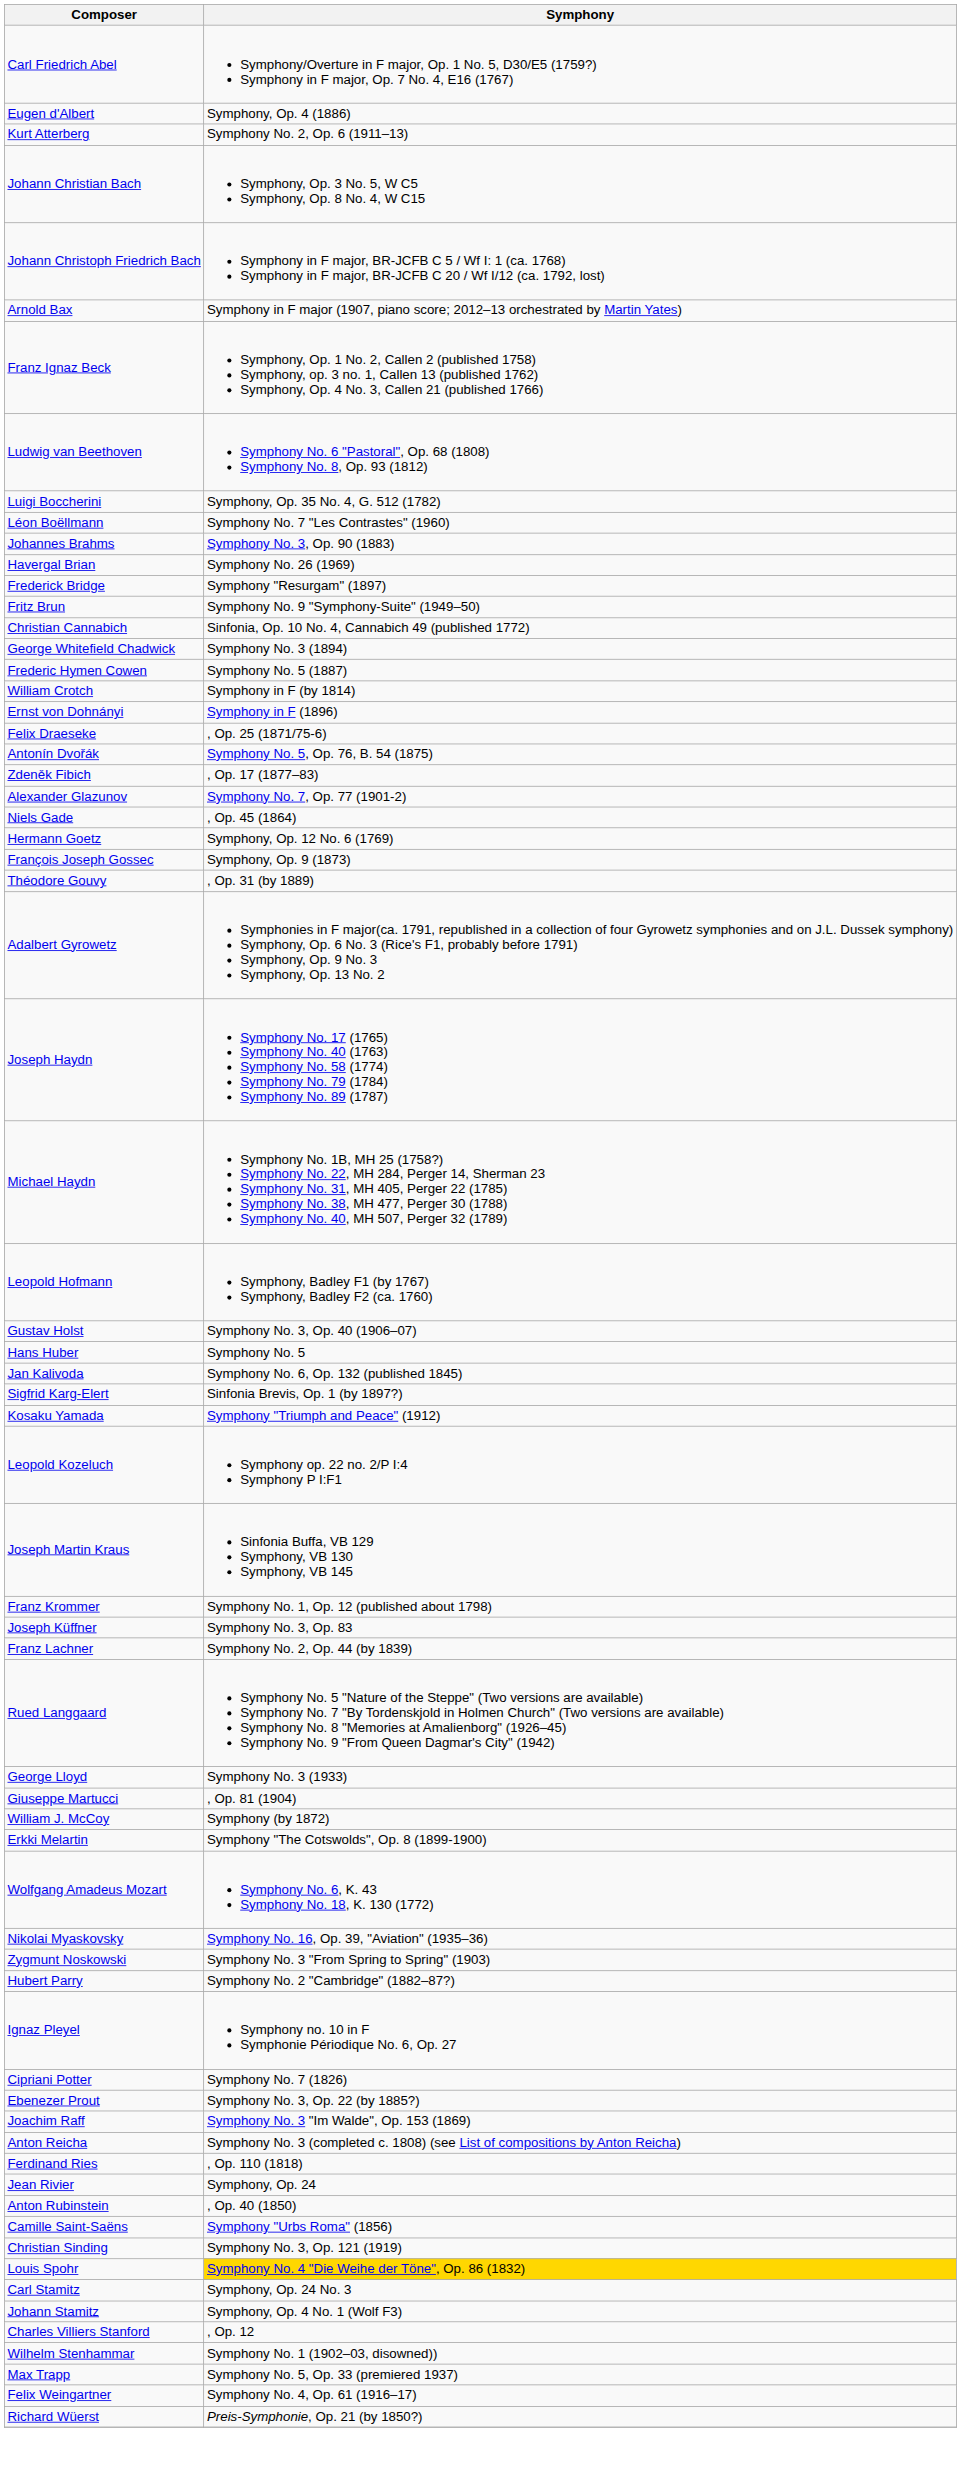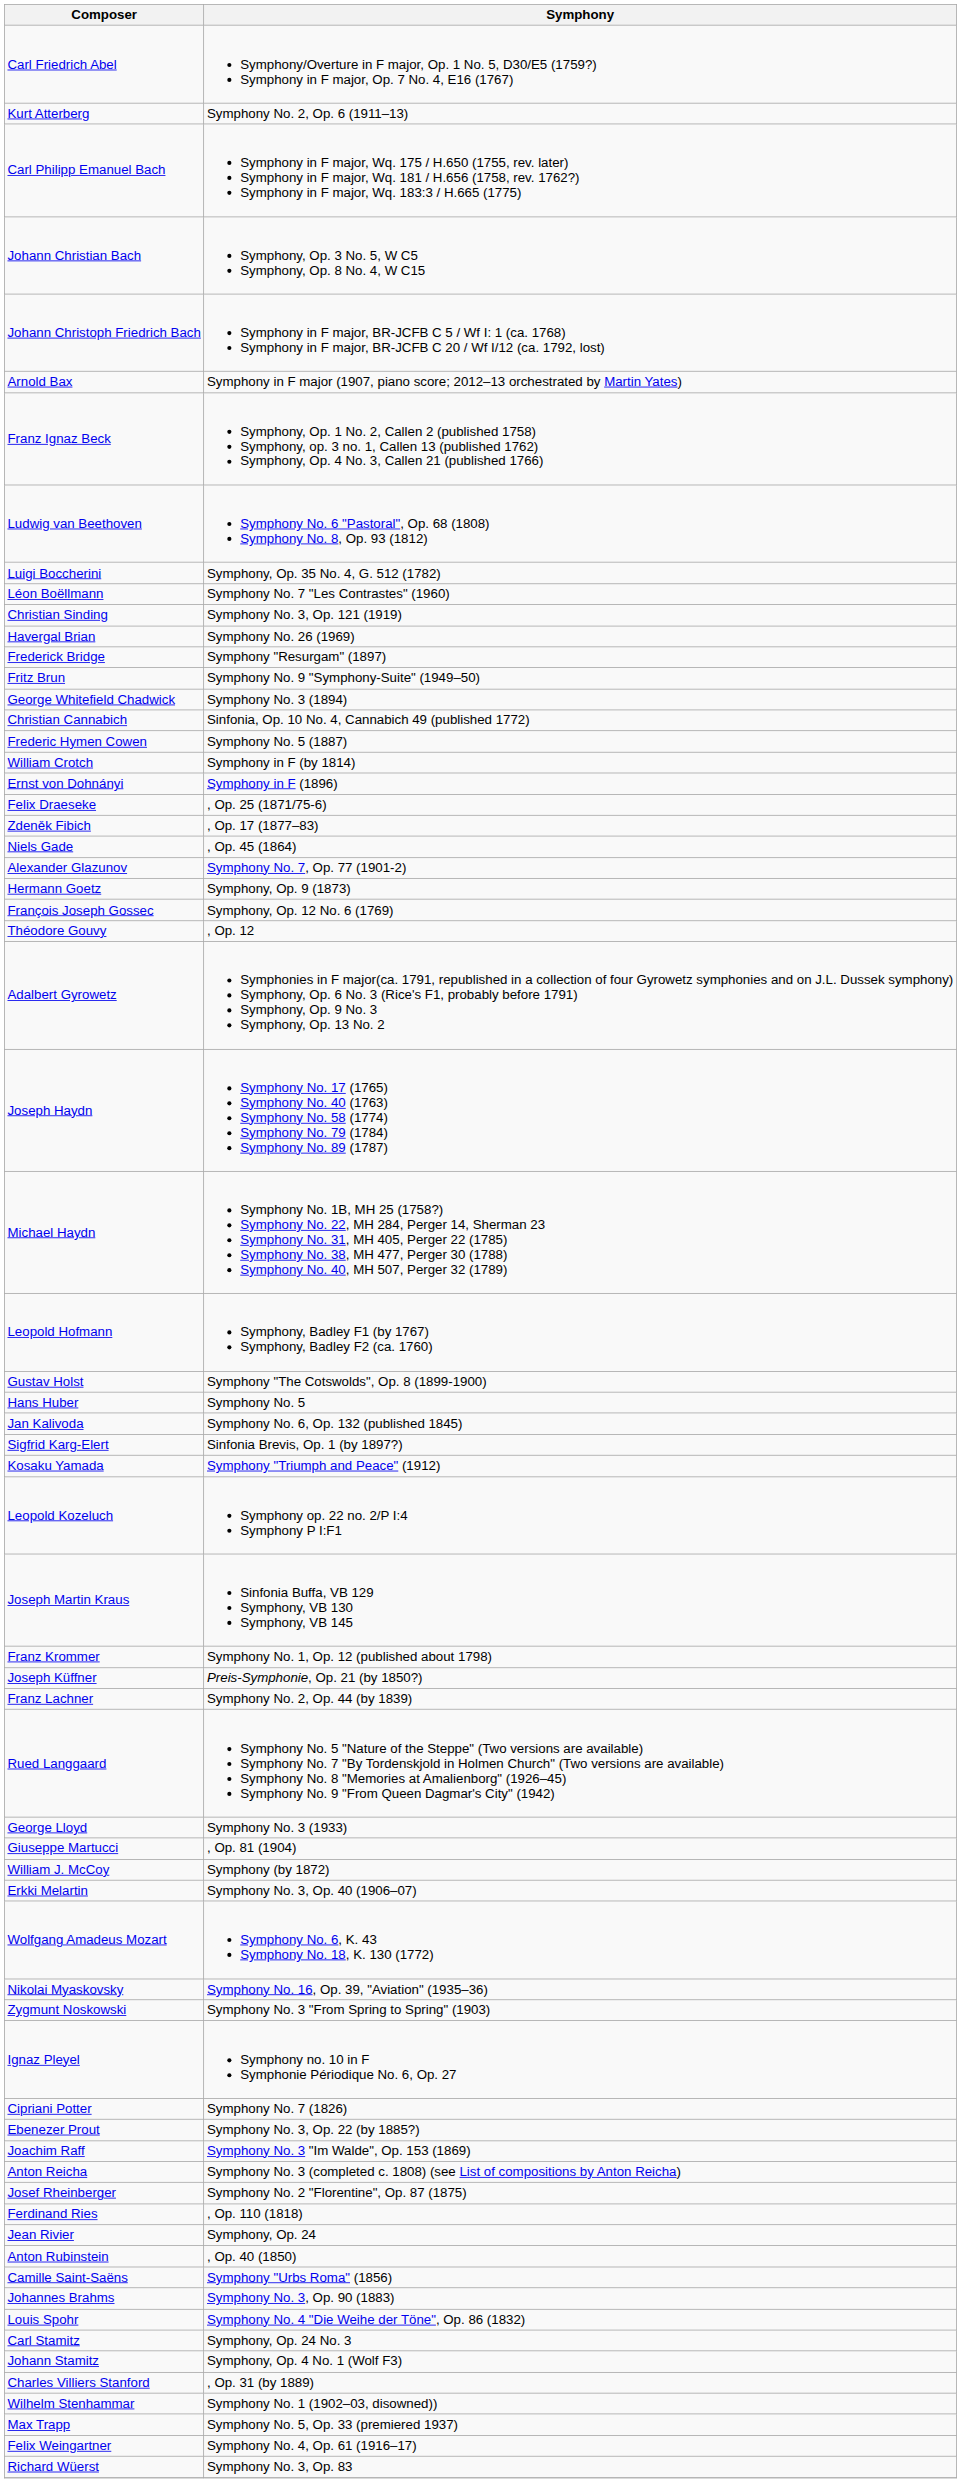- row: Eugen d'Albert | Symphony, Op. 4 (1886)
+ row: Carl Philipp Emanuel Bach | Symphony in F major, Wq. 175 / H.650 (1755, rev. later) Symphony in F major, Wq. 181 / H.656 (1758, rev. 1762?) Symphony in F major, Wq. 183:3 / H.665 (1775)
rows swapped: Johannes Brahms <-> Christian Sinding
rows swapped: Christian Cannabich <-> George Whitefield Chadwick
- row: Antonín Dvořák | Symphony No. 5, Op. 76, B. 54 (1875)
rows swapped: Niels Gade <-> Alexander Glazunov
Hermann Goetz | Symphony: Symphony, Op. 12 No. 6 (1769) -> Symphony, Op. 9 (1873)
François Joseph Gossec | Symphony: Symphony, Op. 9 (1873) -> Symphony, Op. 12 No. 6 (1769)
Théodore Gouvy | Symphony: , Op. 31 (by 1889) -> , Op. 12
Gustav Holst | Symphony: Symphony No. 3, Op. 40 (1906–07) -> Symphony "The Cotswolds", Op. 8 (1899-1900)
Joseph Küffner | Symphony: Symphony No. 3, Op. 83 -> Preis-Symphonie, Op. 21 (by 1850?)
Erkki Melartin | Symphony: Symphony "The Cotswolds", Op. 8 (1899-1900) -> Symphony No. 3, Op. 40 (1906–07)
- row: Hubert Parry | Symphony No. 2 "Cambridge" (1882–87?)
+ row: Josef Rheinberger | Symphony No. 2 "Florentine", Op. 87 (1875)
Louis Spohr | Symphony: gold background -> no background
Charles Villiers Stanford | Symphony: , Op. 12 -> , Op. 31 (by 1889)
Richard Wüerst | Symphony: Preis-Symphonie, Op. 21 (by 1850?) -> Symphony No. 3, Op. 83
